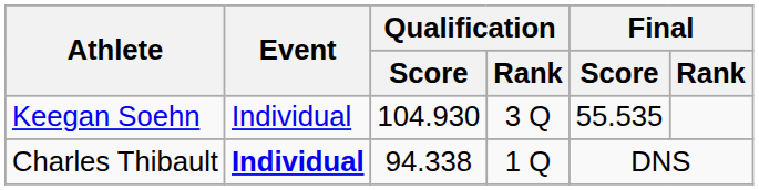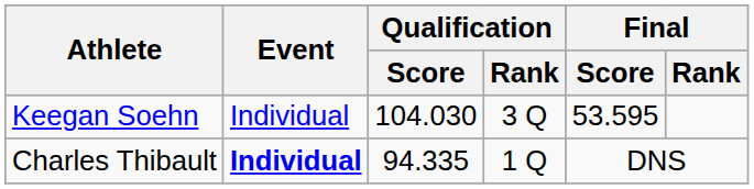Keegan Soehn | Qualification / Score: 104.930 -> 104.030
Keegan Soehn | Final / Score: 55.535 -> 53.595
Charles Thibault | Qualification / Score: 94.338 -> 94.335
